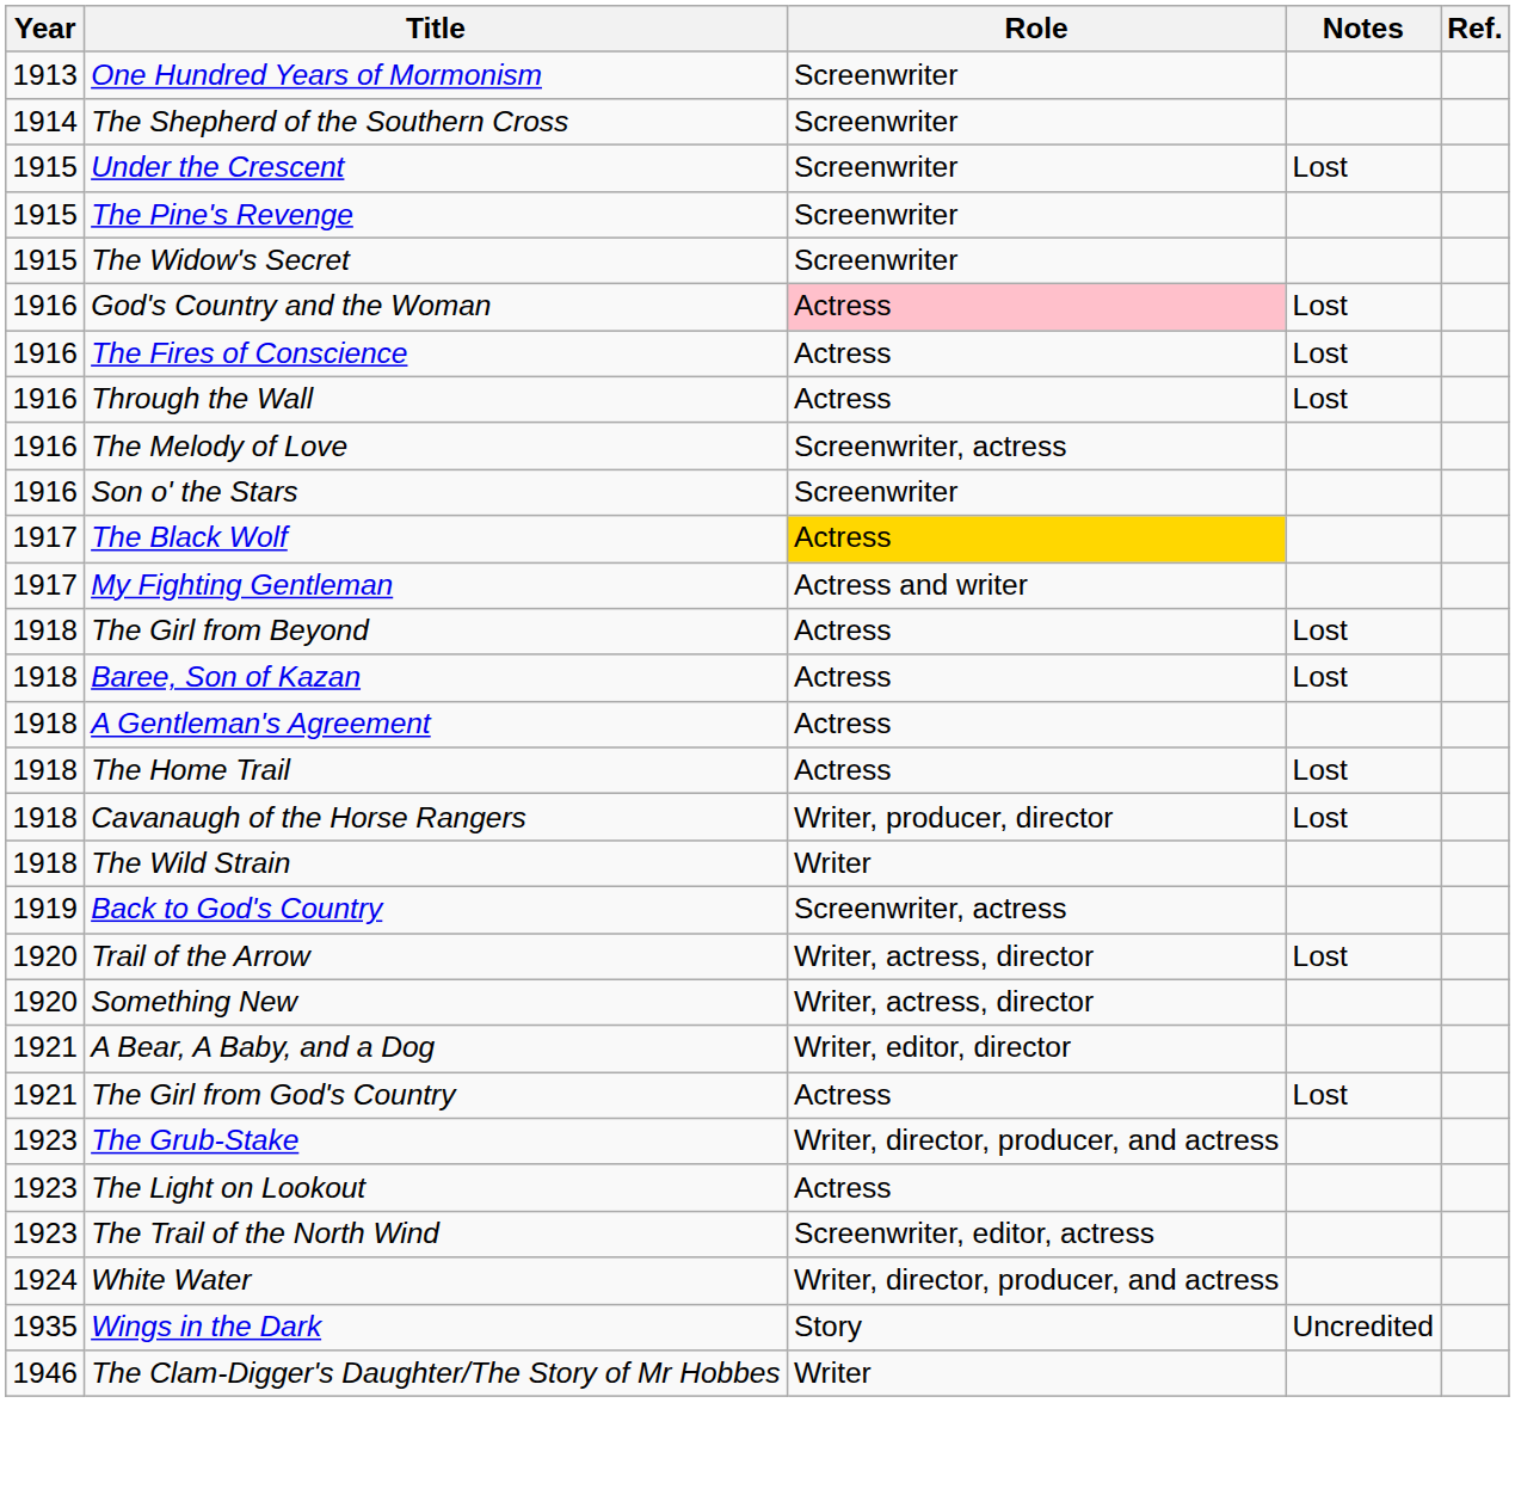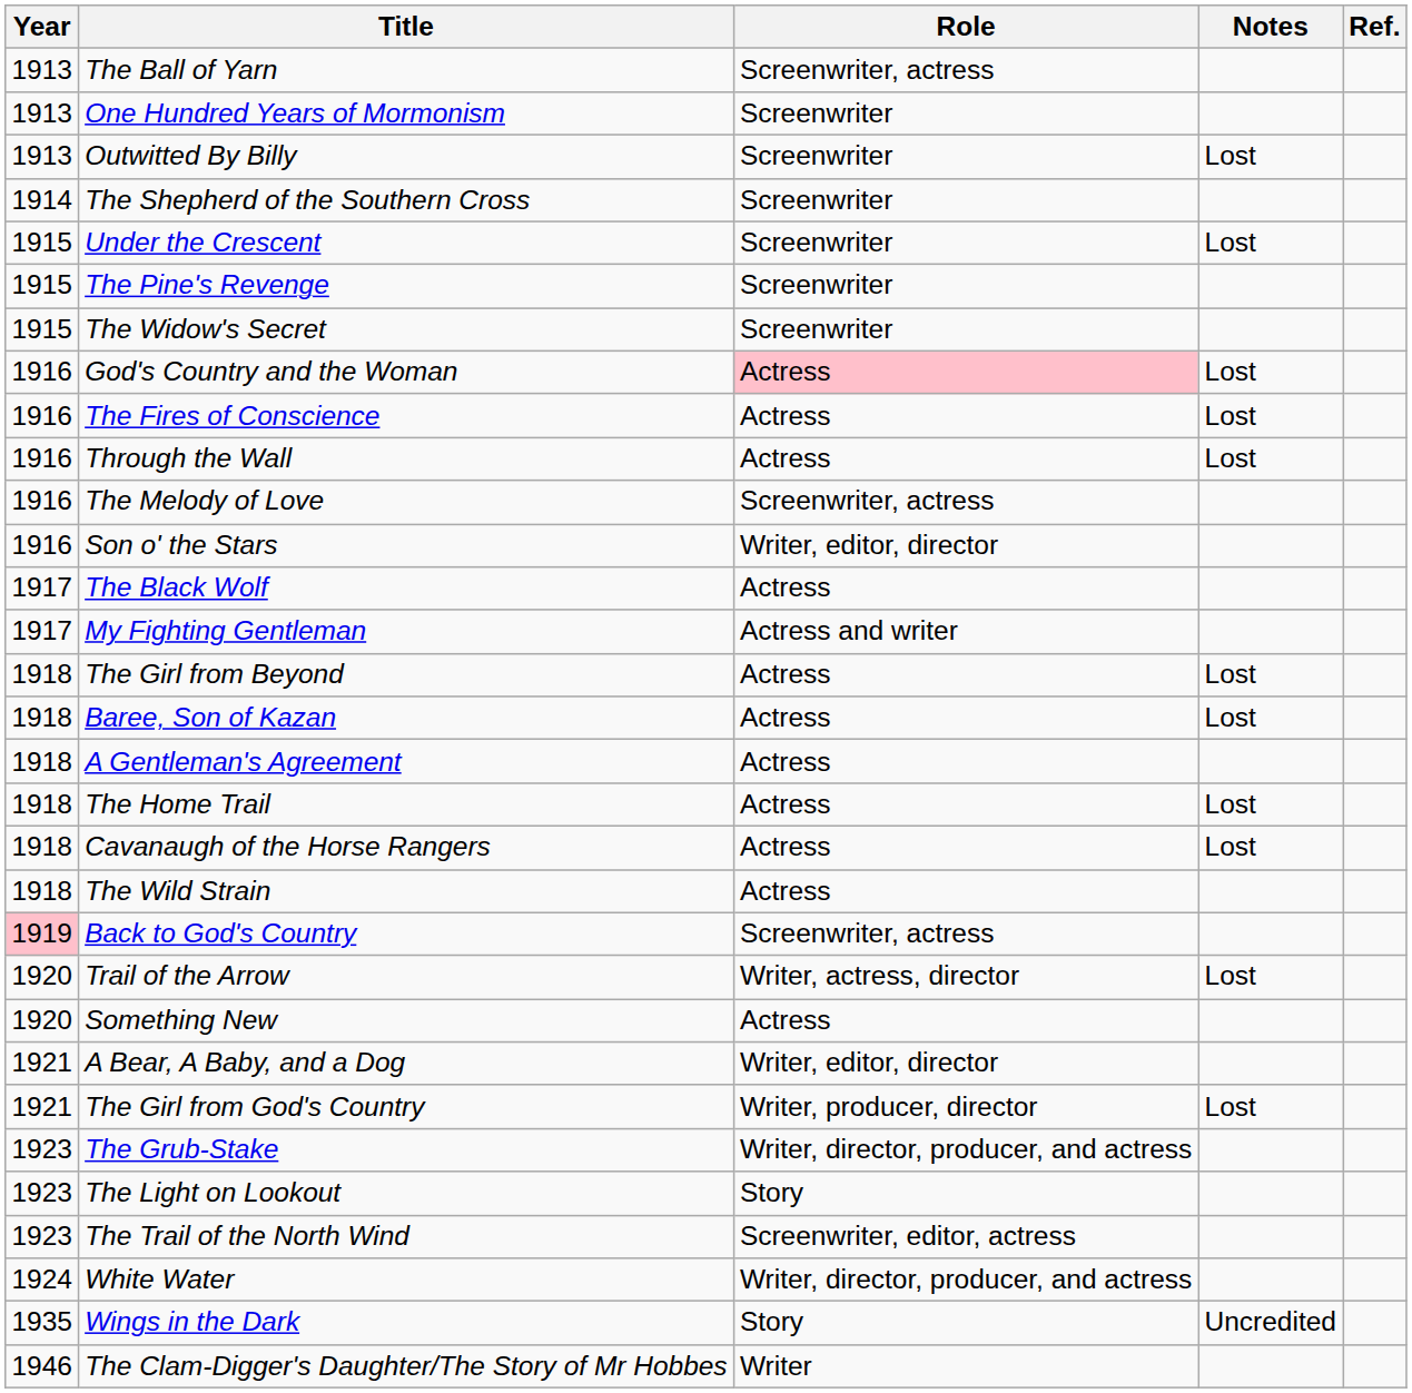+ row: 1913 | The Ball of Yarn | Screenwriter, actress
+ row: 1913 | Outwitted By Billy | Screenwriter | Lost
Son o' the Stars | Role: Screenwriter -> Writer, editor, director
The Black Wolf | Role: gold background -> no background
Cavanaugh of the Horse Rangers | Role: Writer, producer, director -> Actress
The Wild Strain | Role: Writer -> Actress
Back to God's Country | Year: no background -> pink background
Something New | Role: Writer, actress, director -> Actress
The Girl from God's Country | Role: Actress -> Writer, producer, director
The Light on Lookout | Role: Actress -> Story
